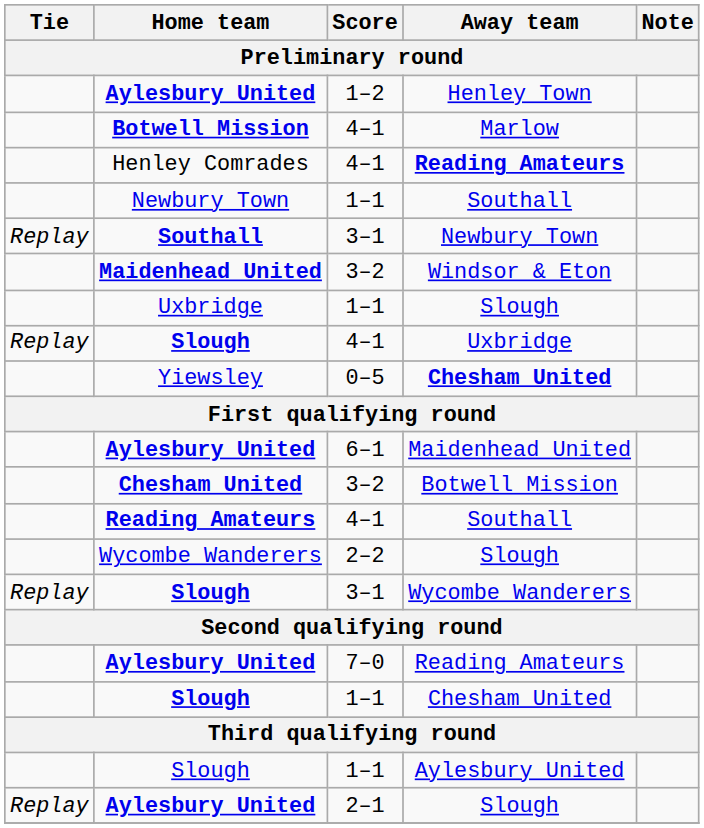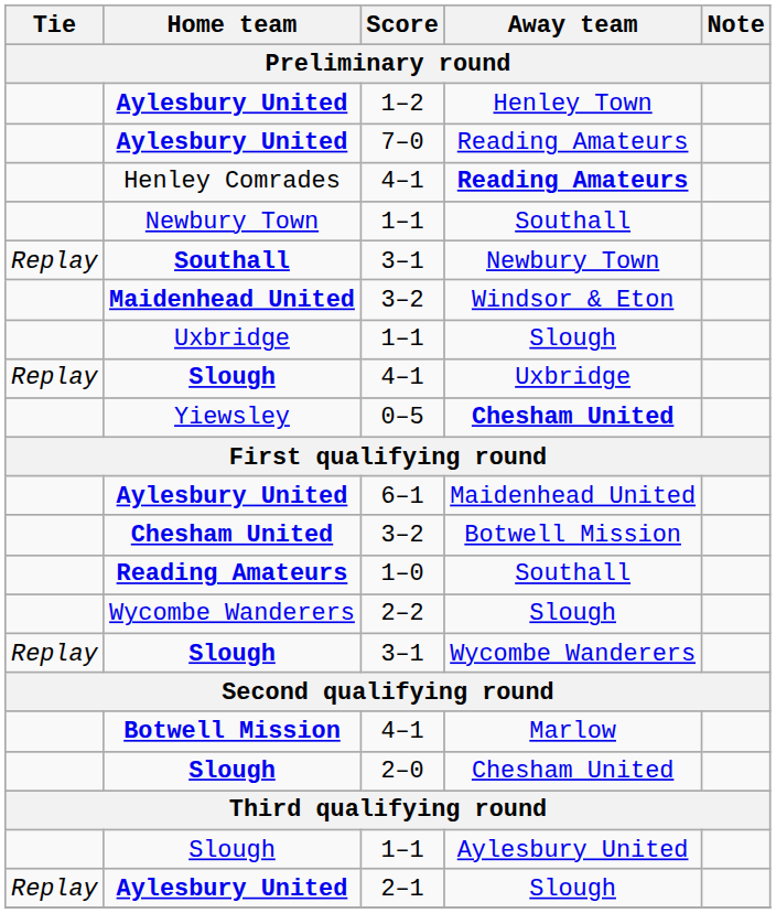rows swapped: Marlow <-> Aylesbury United / Reading Amateurs
Reading Amateurs / Southall | Score: 4–1 -> 1–0
Slough / Chesham United | Score: 1–1 -> 2–0
